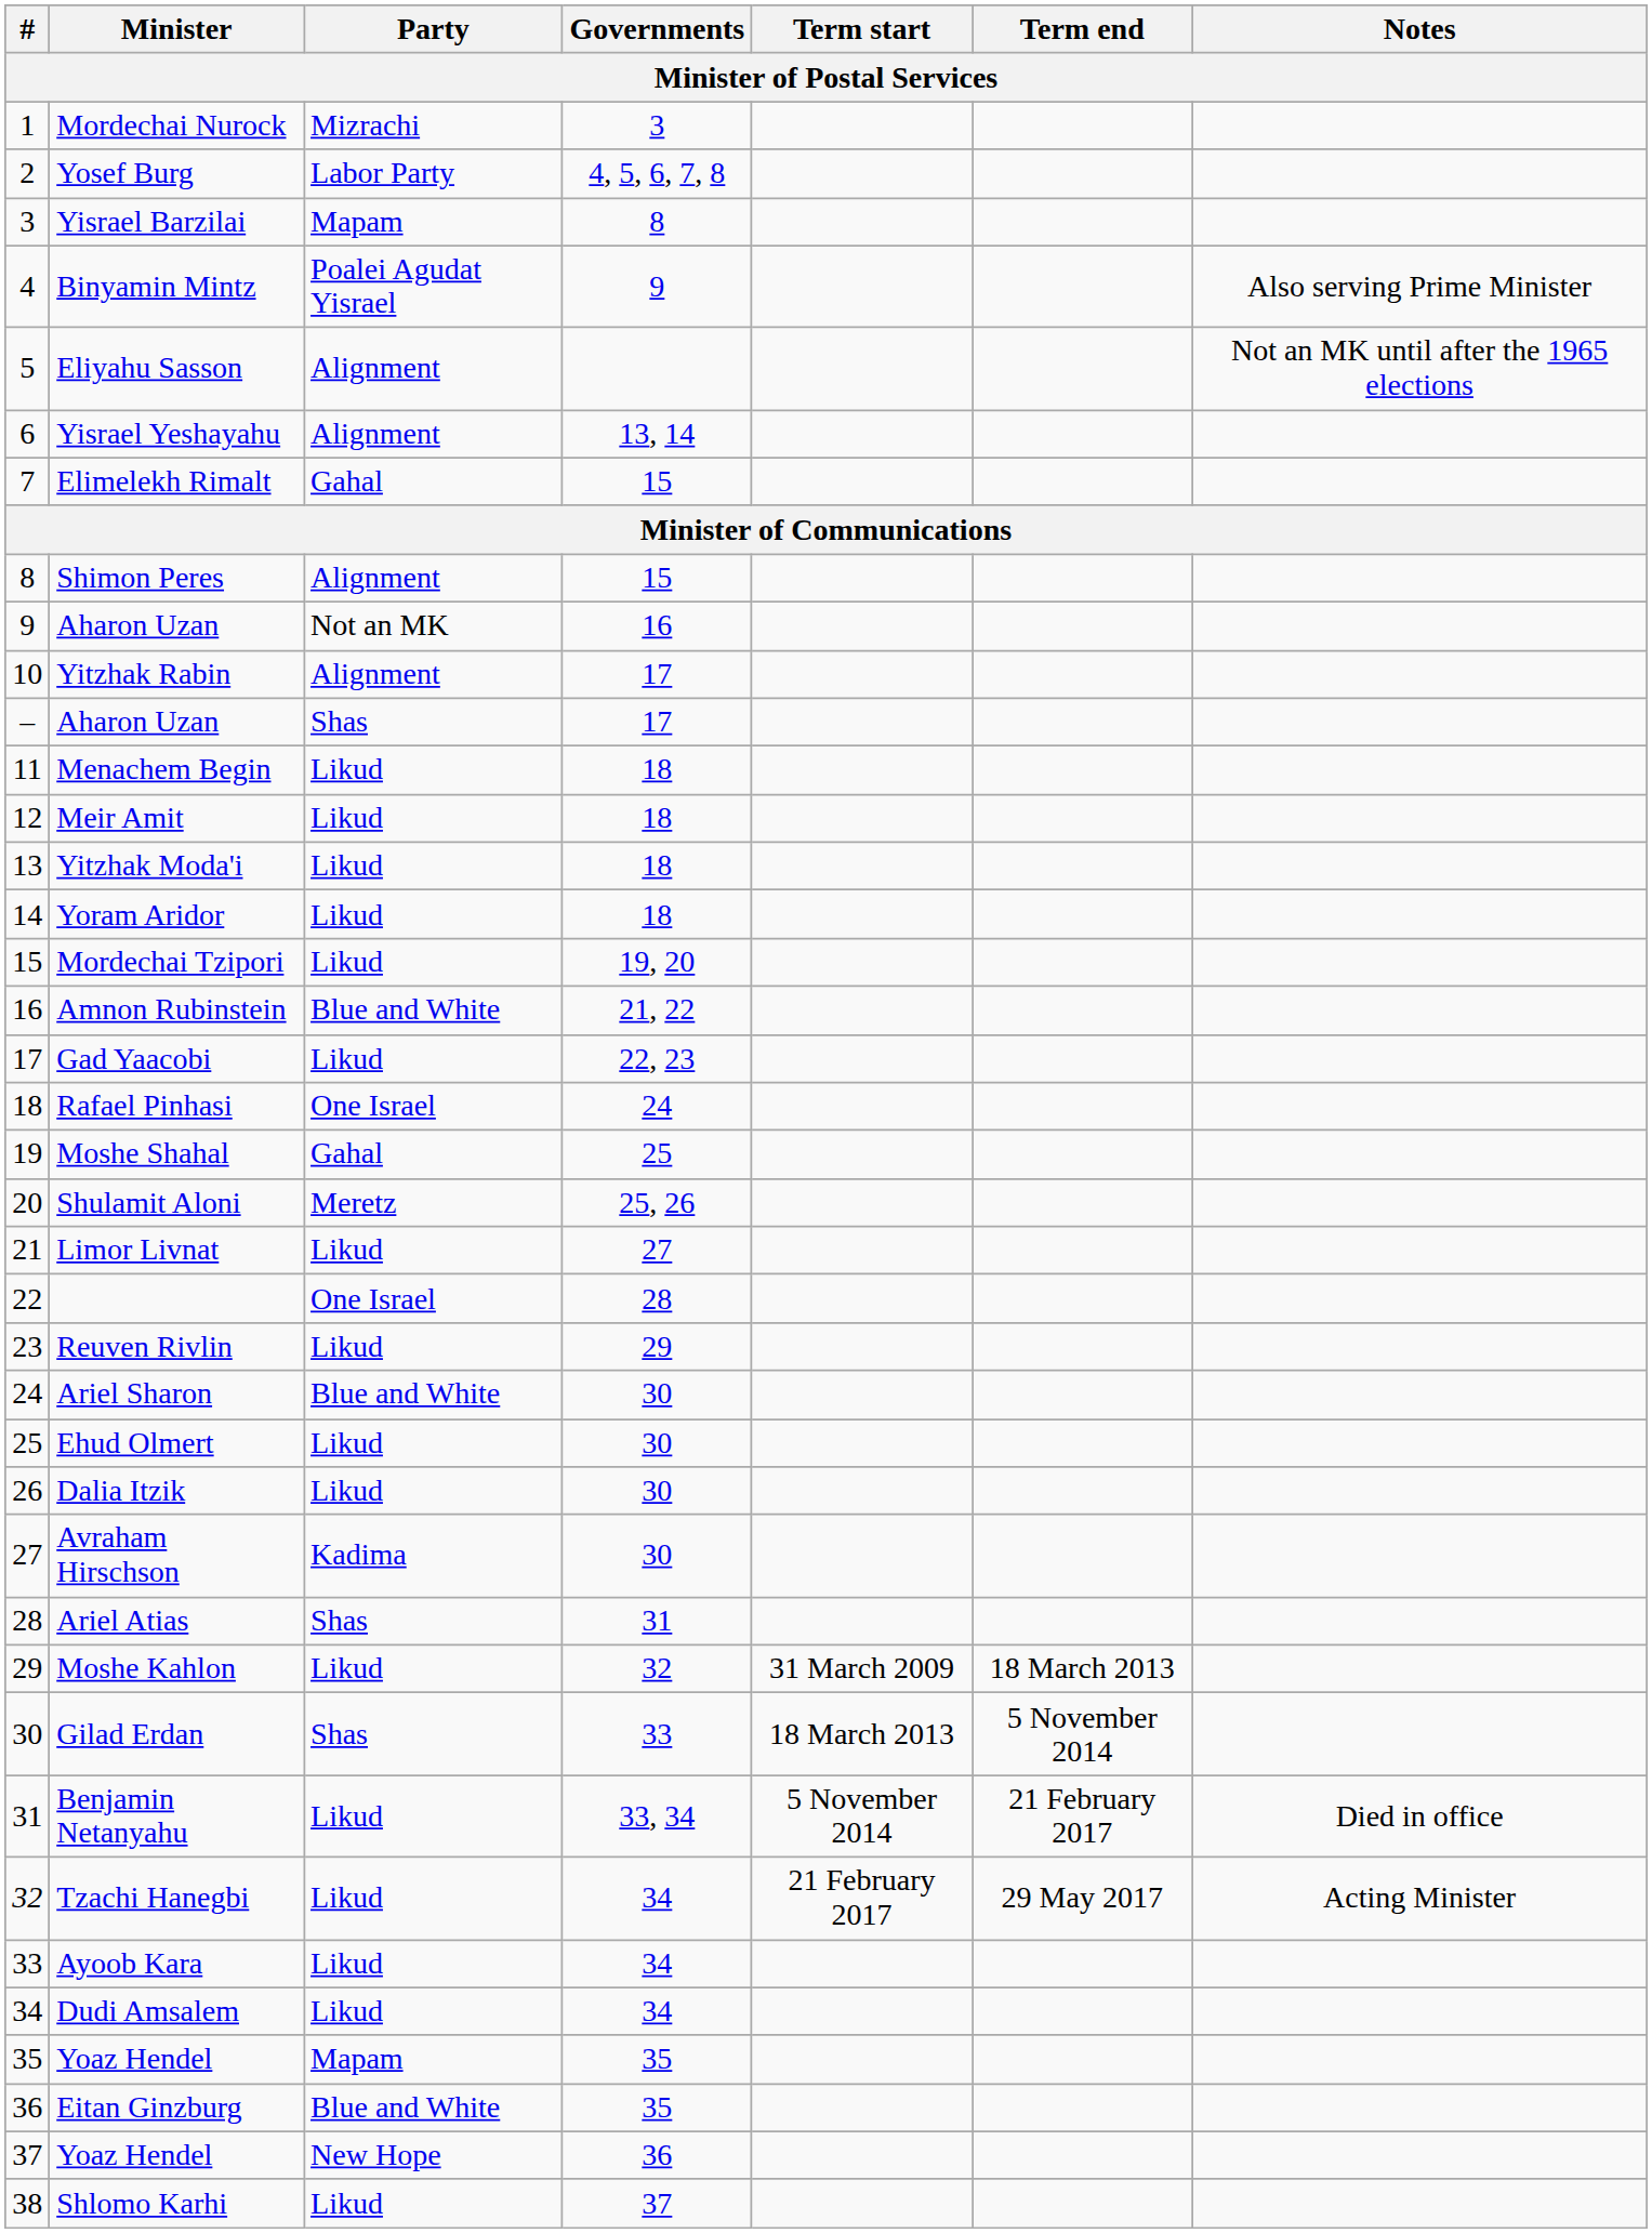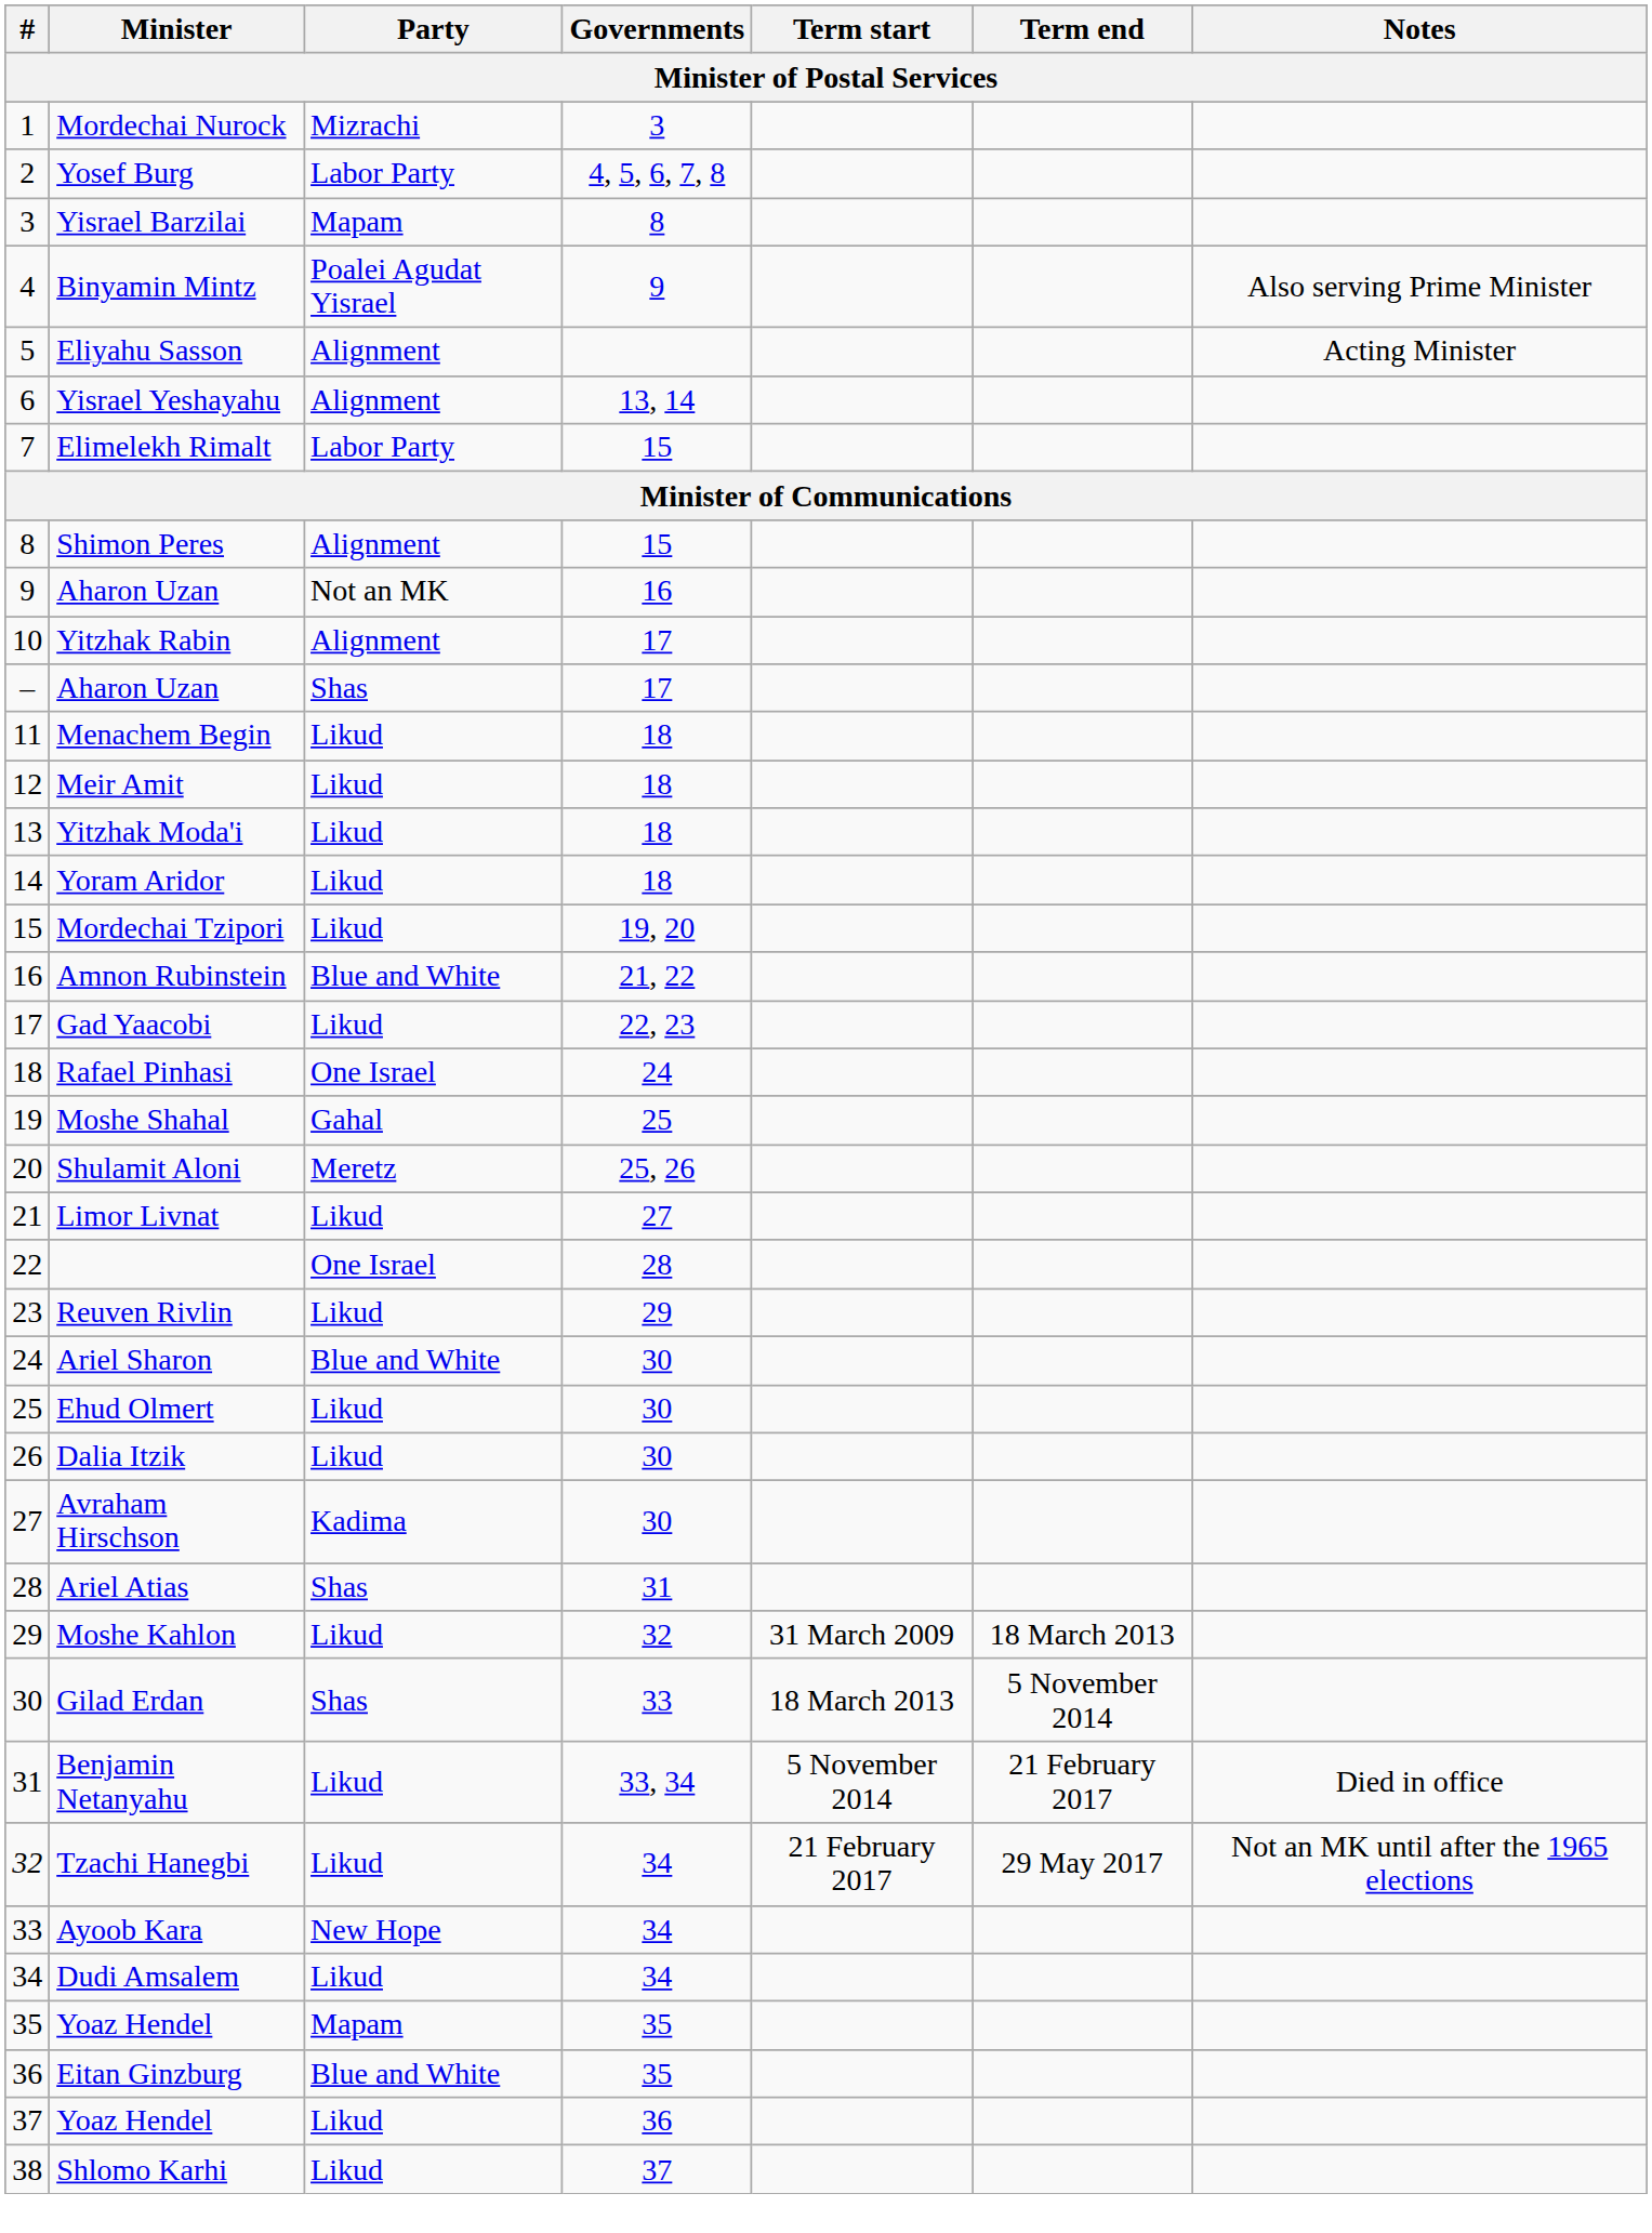Eliyahu Sasson | Notes: Not an MK until after the 1965 elections -> Acting Minister
Elimelekh Rimalt | Party: Gahal -> Labor Party
Tzachi Hanegbi | Notes: Acting Minister -> Not an MK until after the 1965 elections
Ayoob Kara | Party: Likud -> New Hope
37 / Yoaz Hendel | Party: New Hope -> Likud
